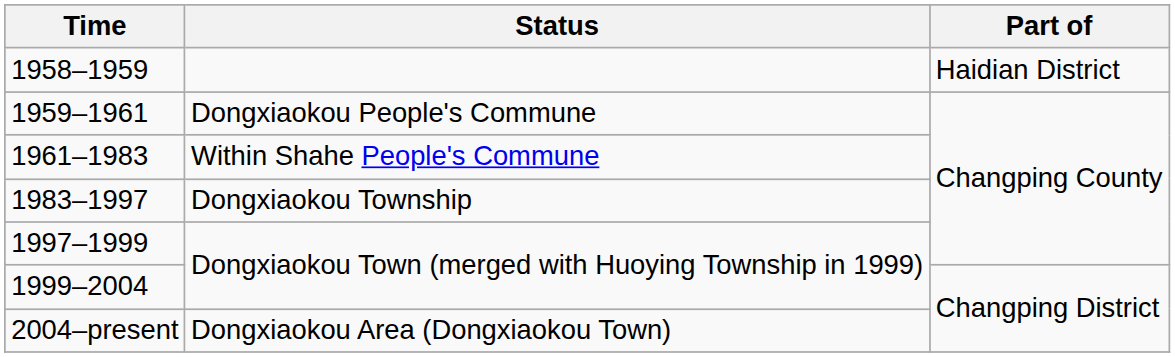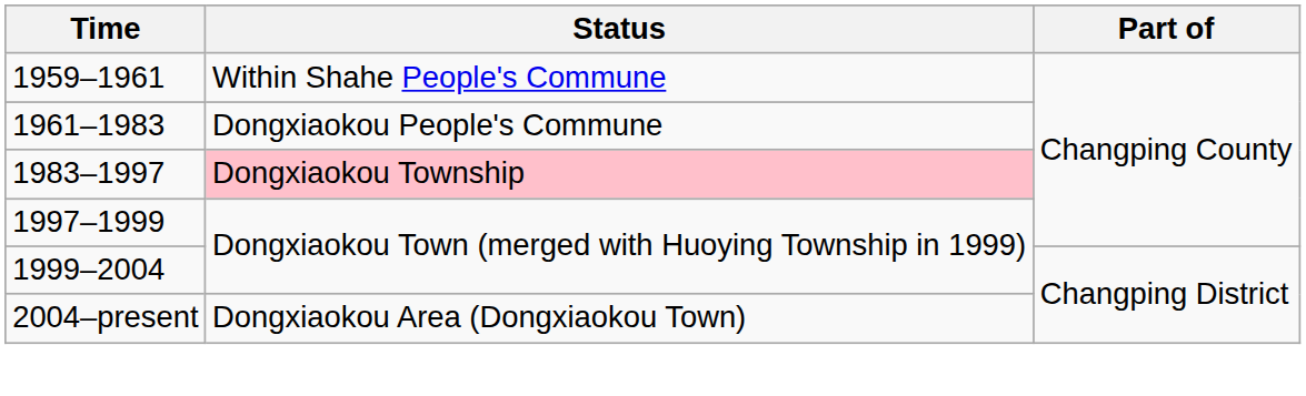- row: 1958–1959 | Haidian District
1959–1961 | Status: Dongxiaokou People's Commune -> Within Shahe People's Commune
1961–1983 | Status: Within Shahe People's Commune -> Dongxiaokou People's Commune
1983–1997 | Status: no background -> pink background
